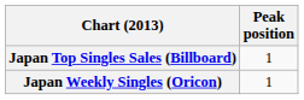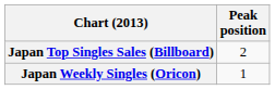Japan Top Singles Sales (Billboard) | Peak position: 1 -> 2
